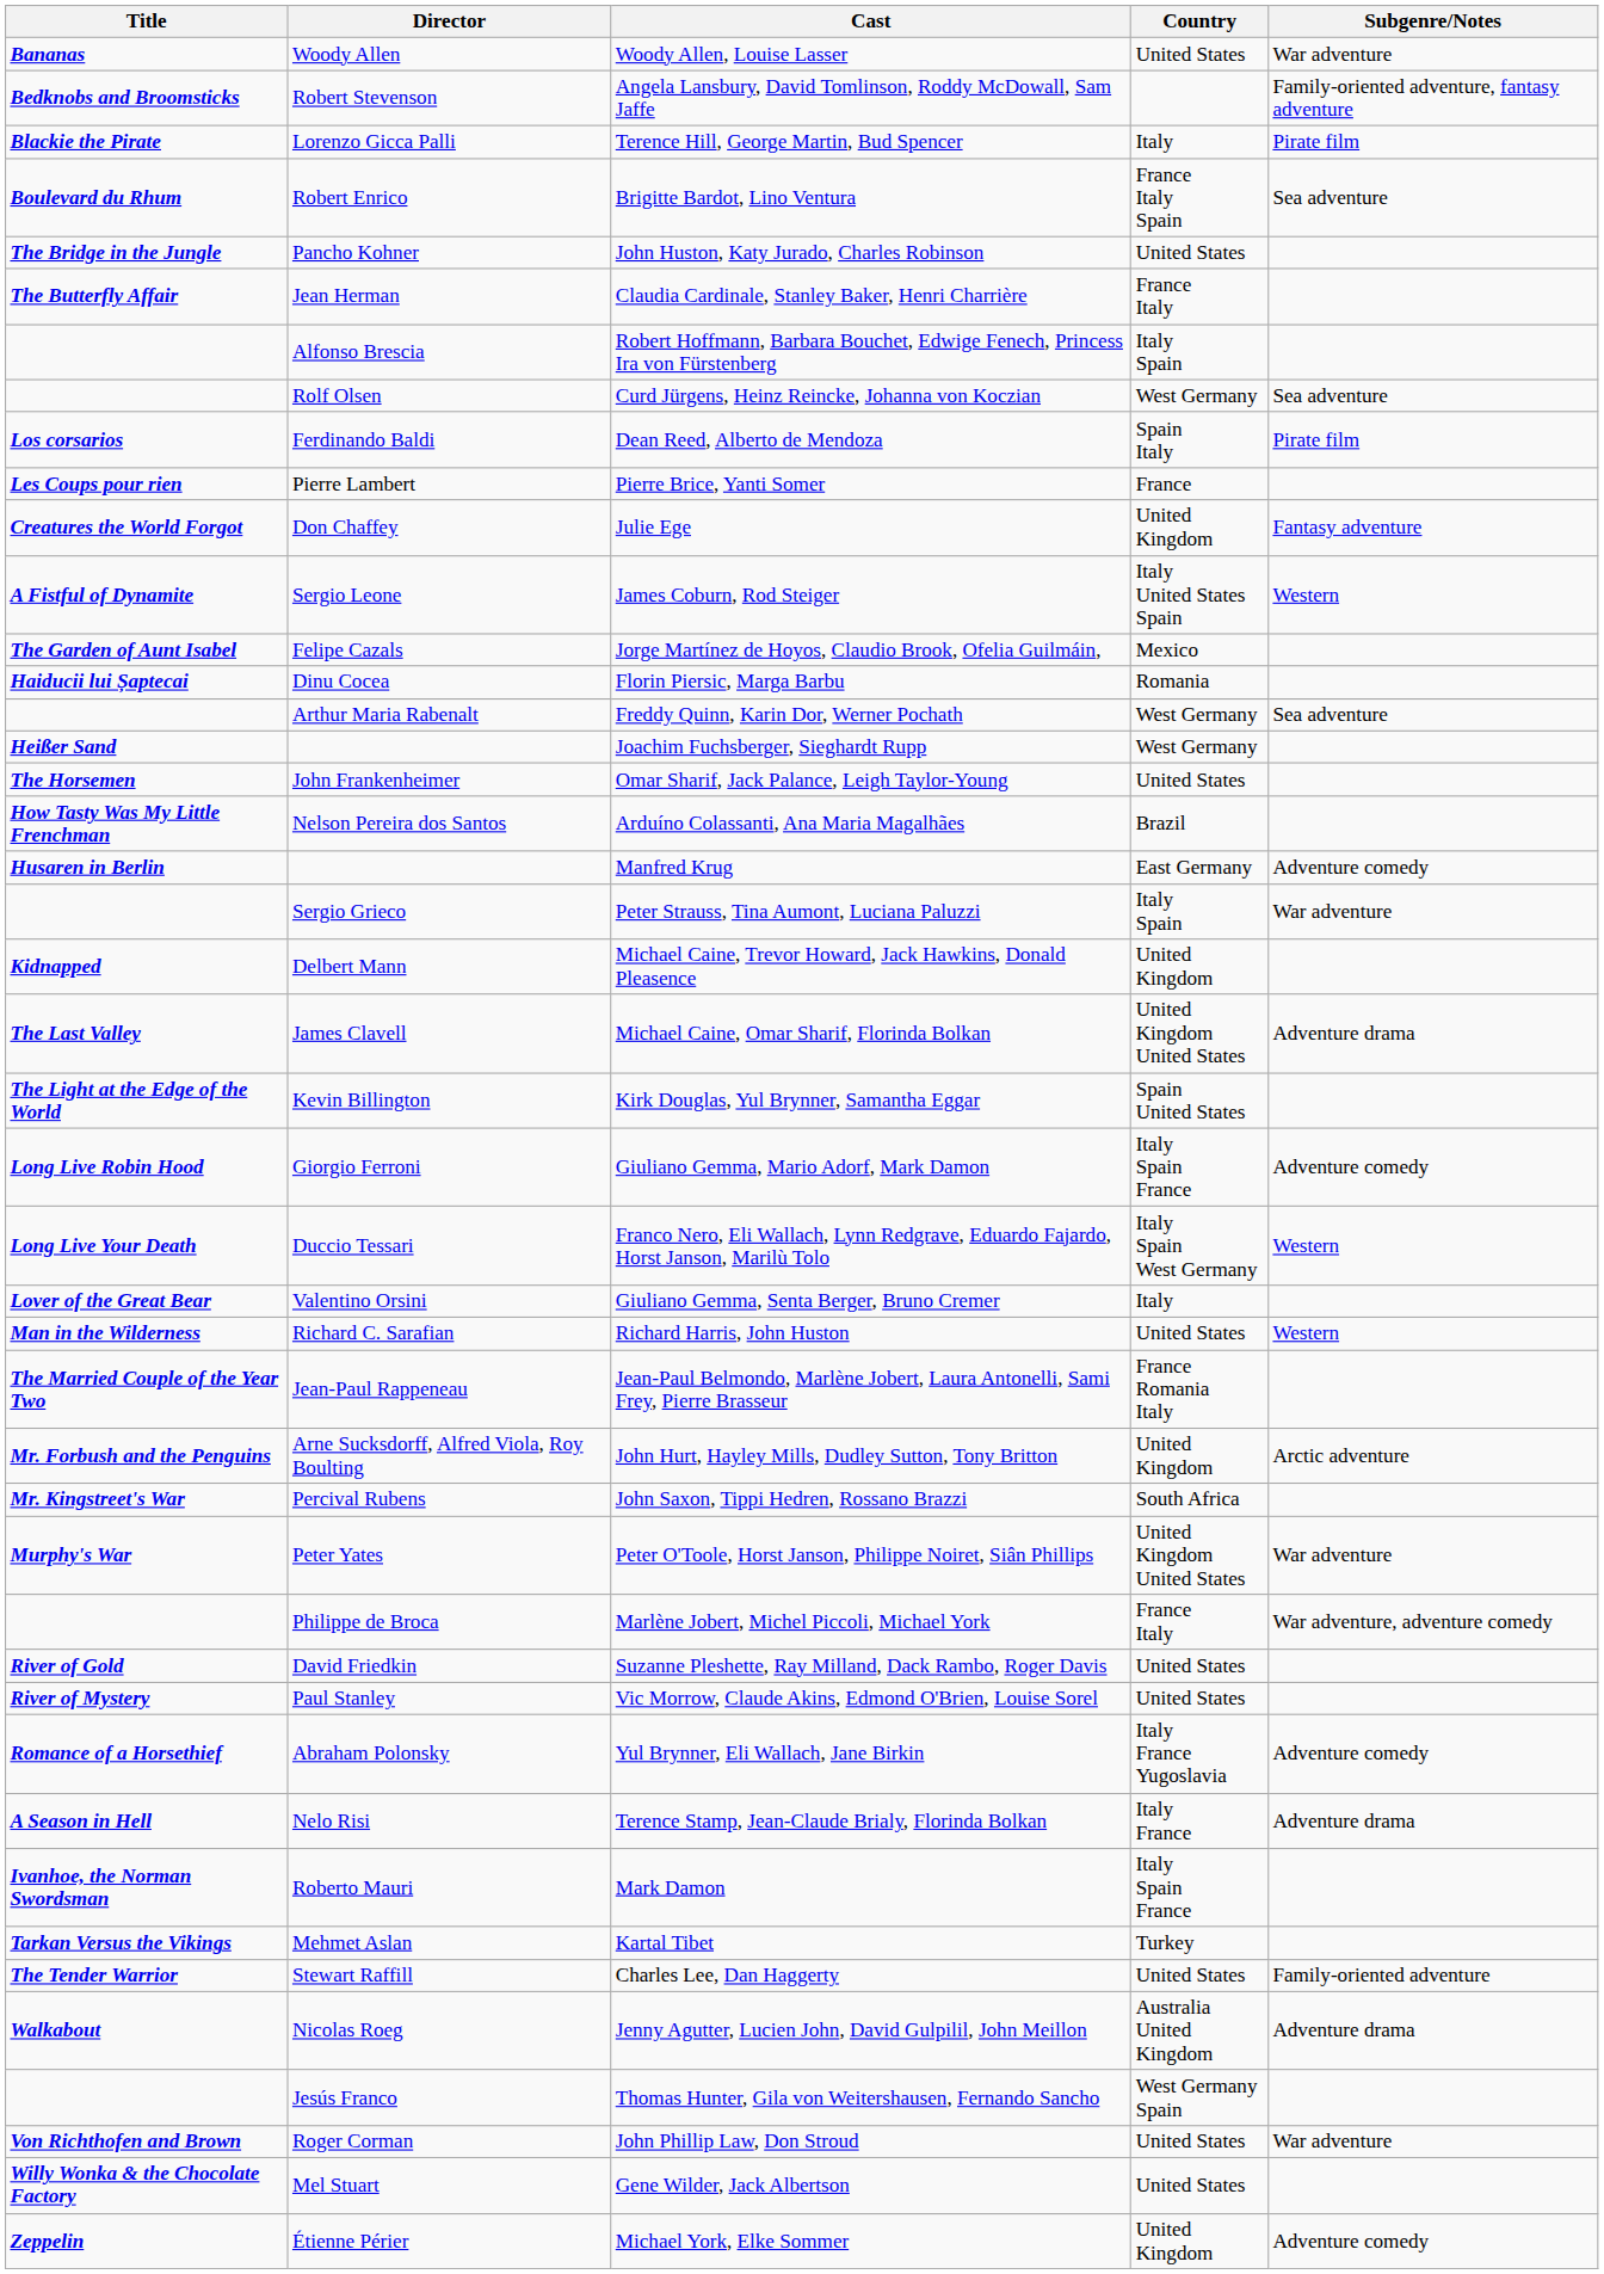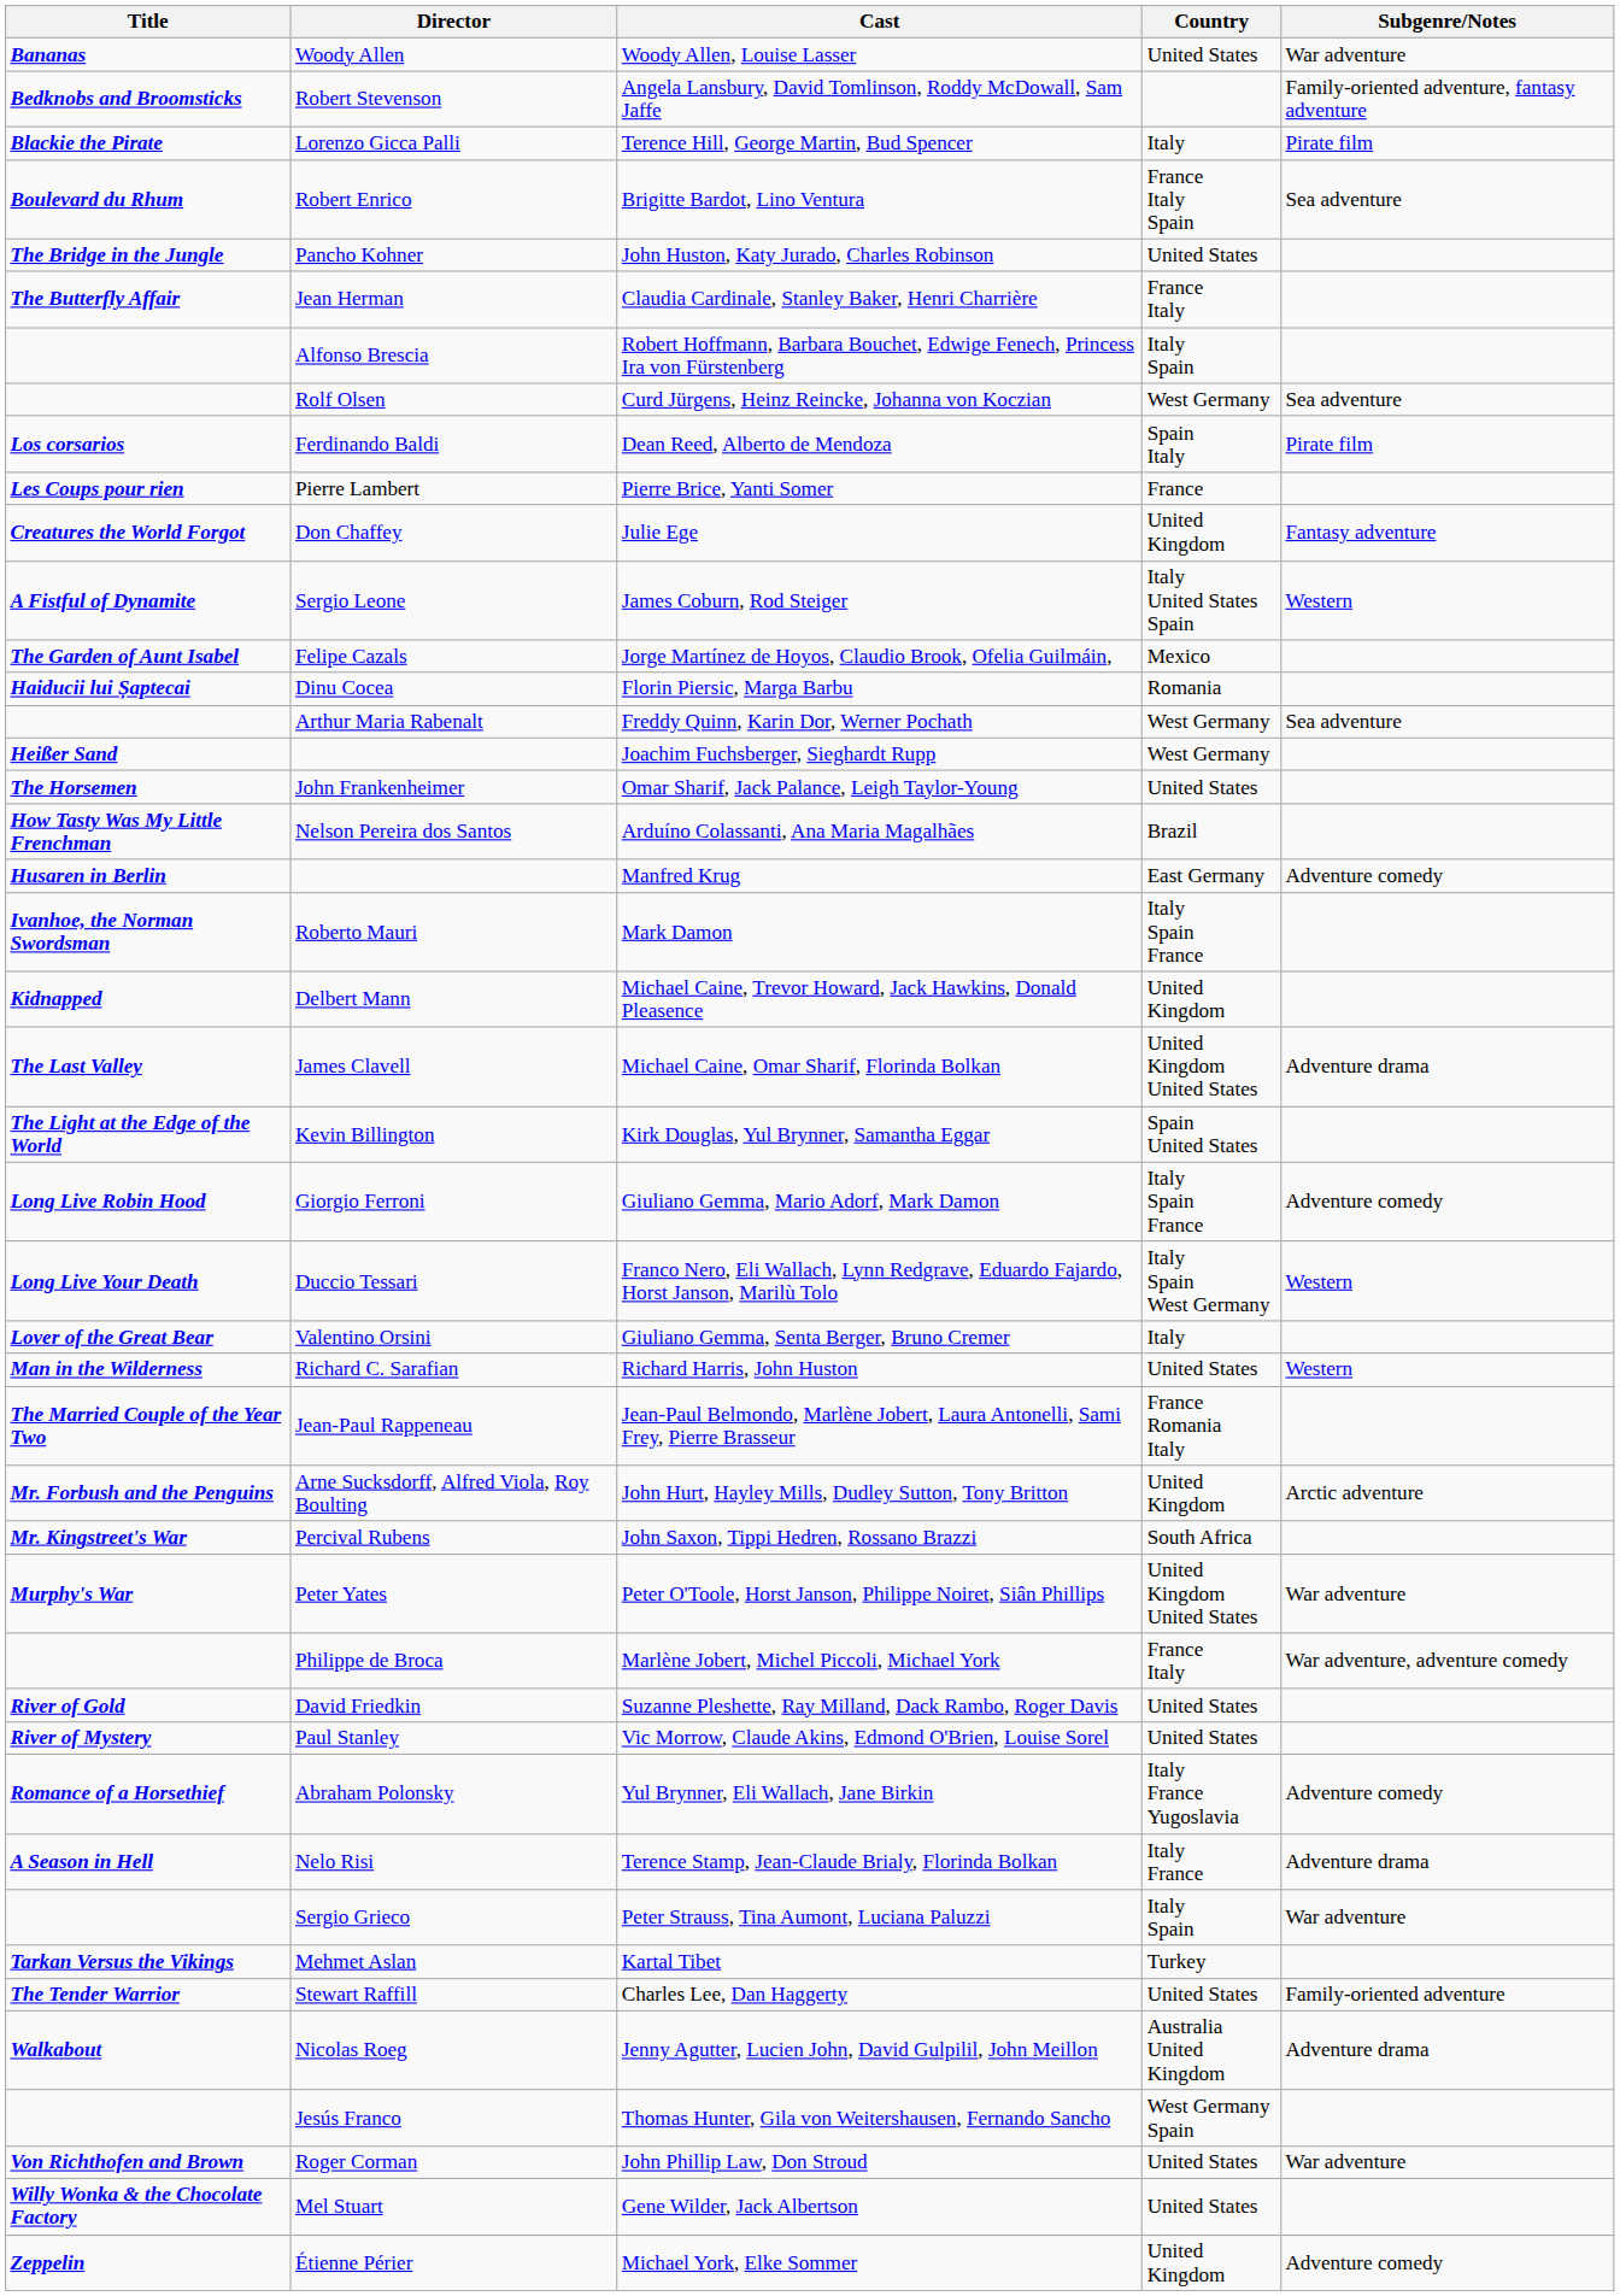rows swapped: Mark Damon <-> Peter Strauss, Tina Aumont, Luciana Paluzzi
